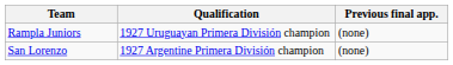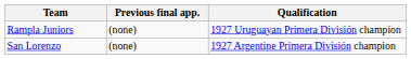columns swapped: Qualification <-> Previous final app.
